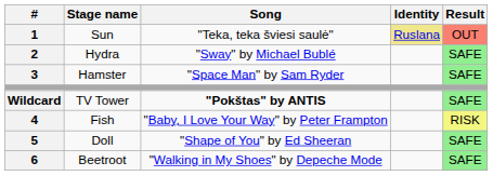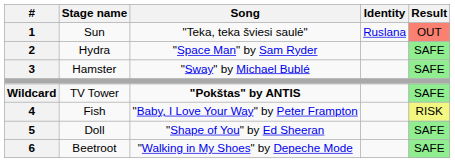Sun | Identity: khaki background -> no background
Hydra | Song: "Sway" by Michael Bublé -> "Space Man" by Sam Ryder
Hamster | Song: "Space Man" by Sam Ryder -> "Sway" by Michael Bublé
